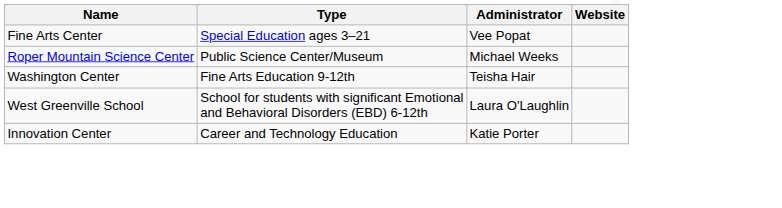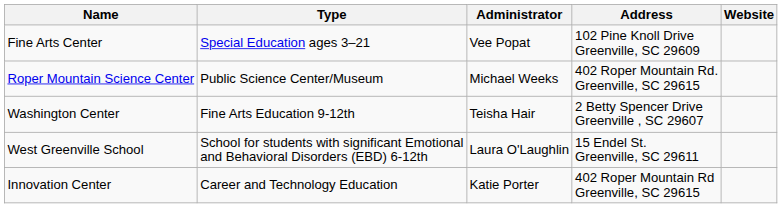+ column: Address | 102 Pine Knoll Drive Greenville, SC 29609 | 402 Roper Mountain Rd. Greenville, SC 29615 | 2 Betty Spencer Drive Greenville , SC 29607 | 15 Endel St. Greenville, SC 29611 | 402 Roper Mountain Rd Greenville, SC 29615
